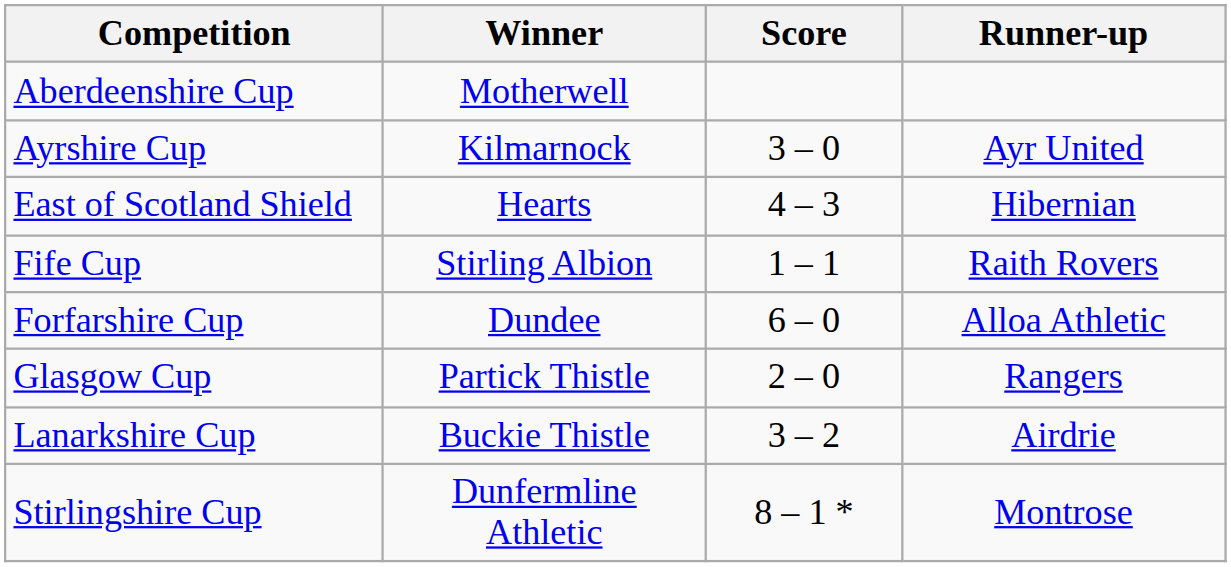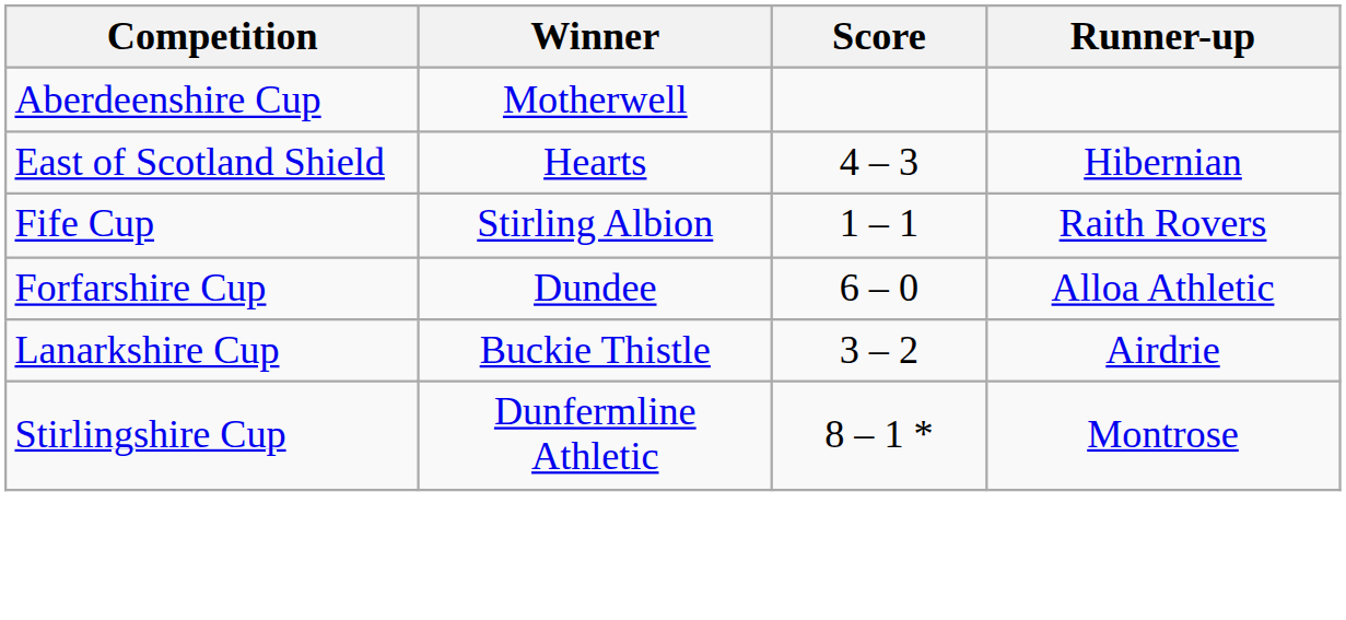- row: Ayrshire Cup | Kilmarnock | 3 – 0 | Ayr United
- row: Glasgow Cup | Partick Thistle | 2 – 0 | Rangers
